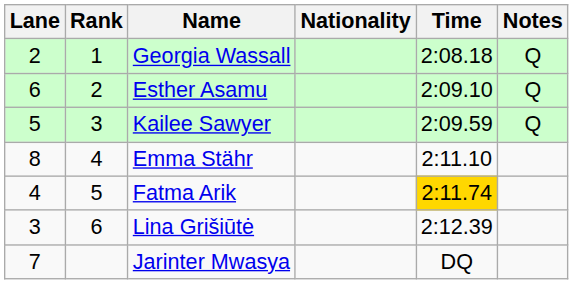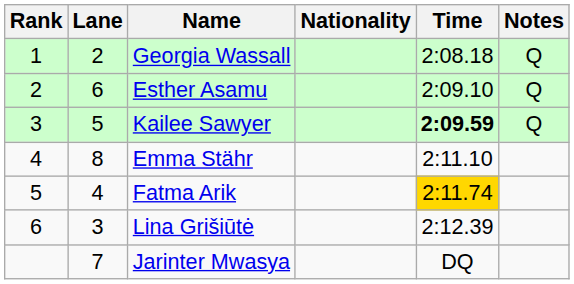columns swapped: Rank <-> Lane
Kailee Sawyer | Time: normal -> bold
